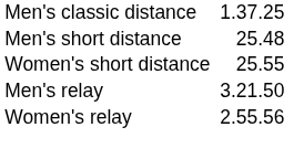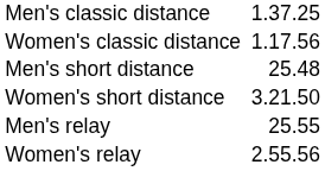+ row: Women's classic distance | 1.17.56
Women's short distance | column 3: 25.55 -> 3.21.50
Men's relay | column 3: 3.21.50 -> 25.55
